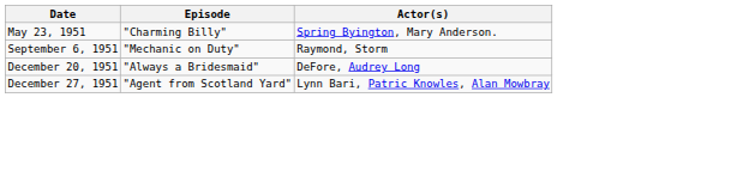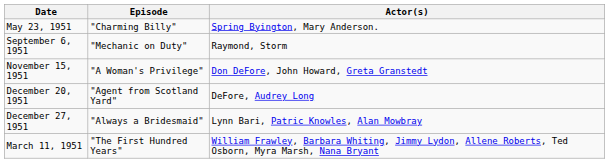+ row: November 15, 1951 | "A Woman's Privilege" | Don DeFore, John Howard, Greta Granstedt
December 20, 1951 | Episode: "Always a Bridesmaid" -> "Agent from Scotland Yard"
December 27, 1951 | Episode: "Agent from Scotland Yard" -> "Always a Bridesmaid"
+ row: March 11, 1951 | "The First Hundred Years" | William Frawley, Barbara Whiting, Jimmy Lydon, Allene Roberts, Ted Osborn, Myra Marsh, Nana Bryant
